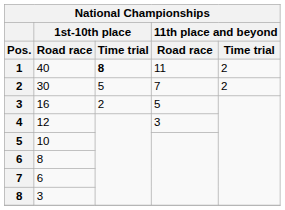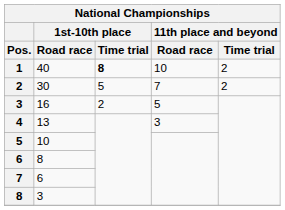1 | 11th place and beyond / Road race: 11 -> 10
4 | 1st-10th place / Road race: 12 -> 13
